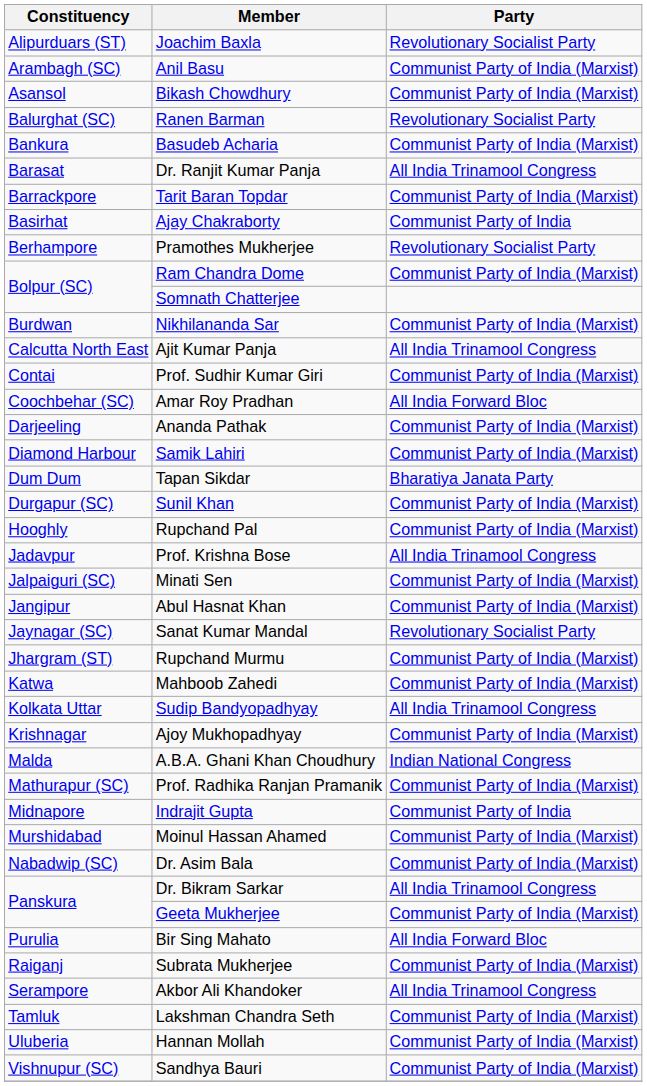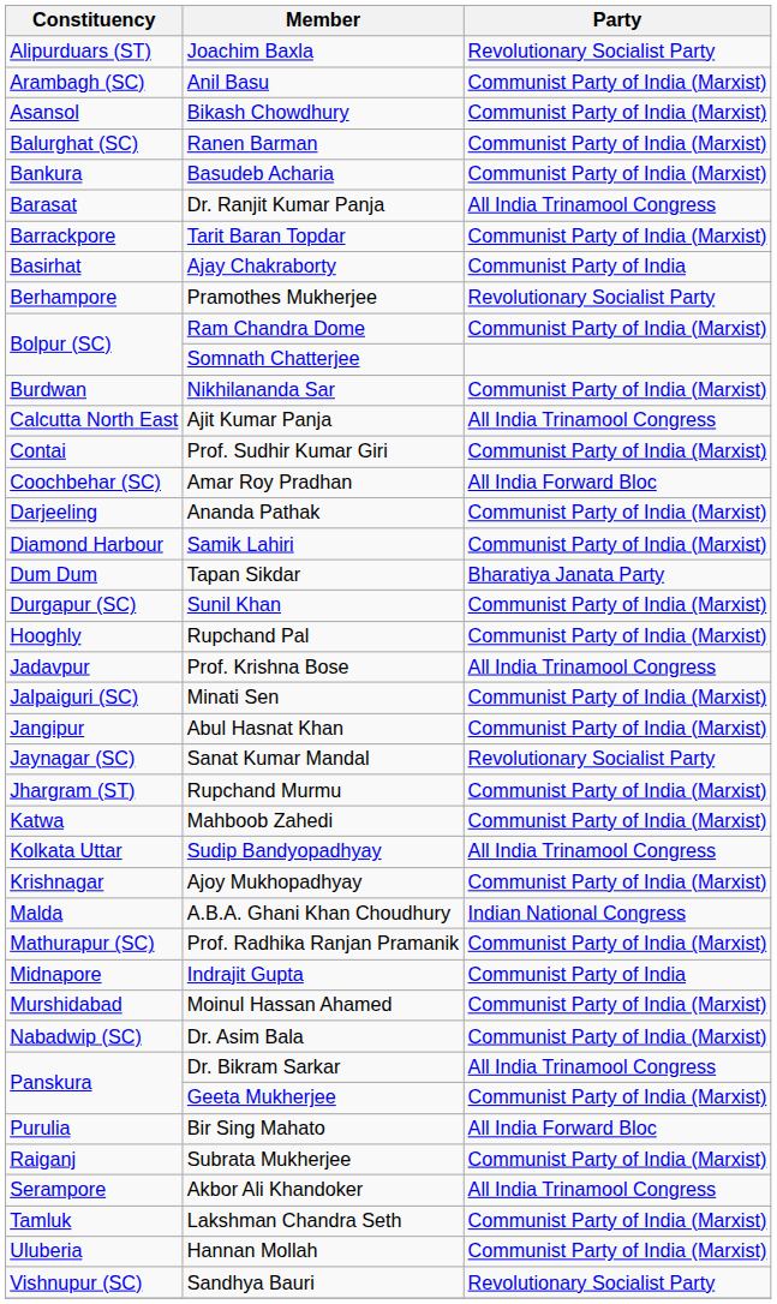Ranen Barman | Party: Revolutionary Socialist Party -> Communist Party of India (Marxist)
Sandhya Bauri | Party: Communist Party of India (Marxist) -> Revolutionary Socialist Party
